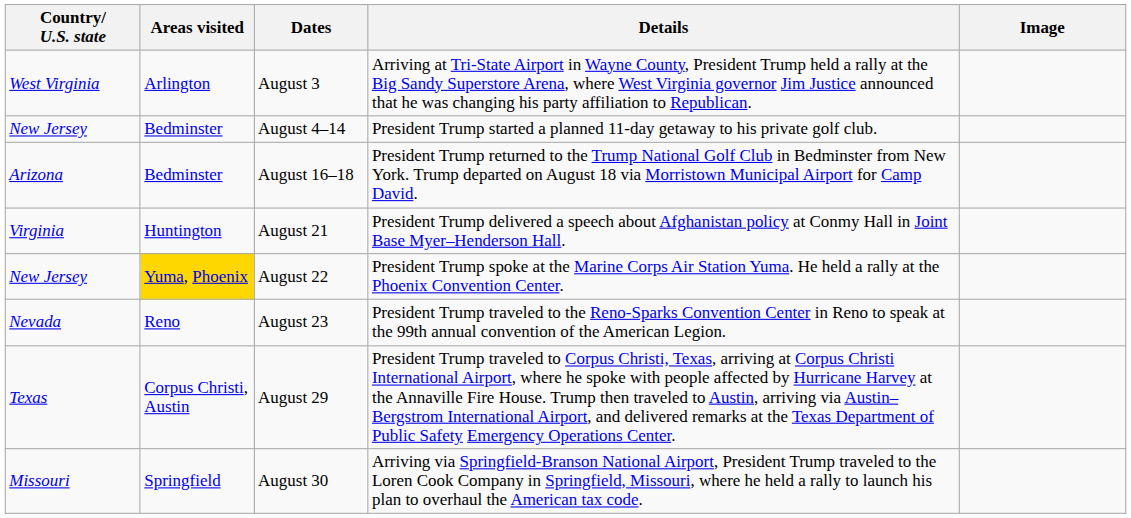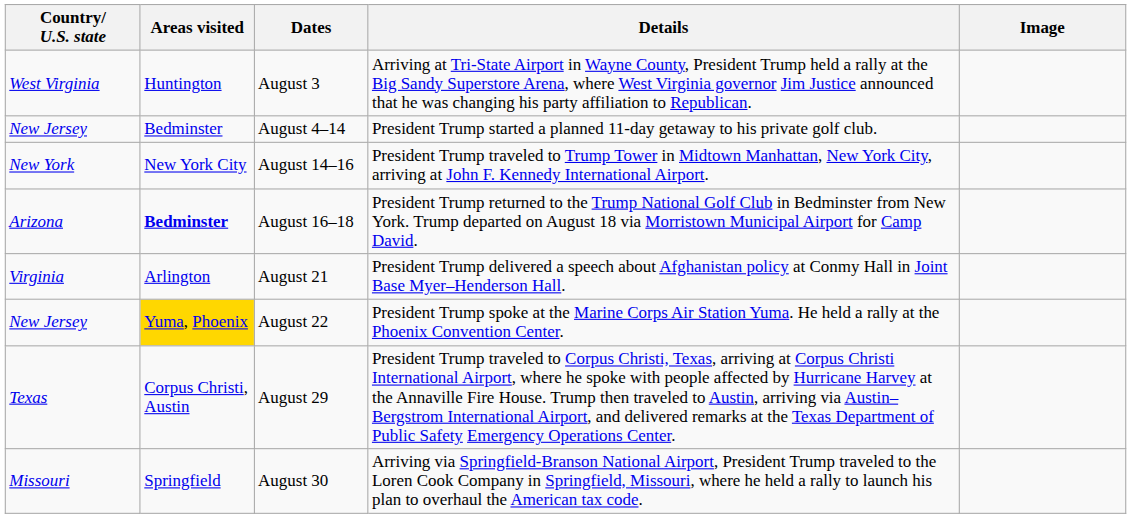August 3 | Areas visited: Arlington -> Huntington
+ row: New York | New York City | August 14–16 | President Trump traveled to Trump Tower in Midtown Manhattan, New York City, arriving at John F. Kennedy International Airport.
August 16–18 | Areas visited: normal -> bold
August 21 | Areas visited: Huntington -> Arlington
- row: Nevada | Reno | August 23 | President Trump traveled to the Reno-Sparks Convention Center in Reno to speak at the 99th annual convention of the American Legion.
